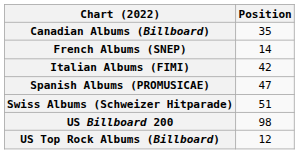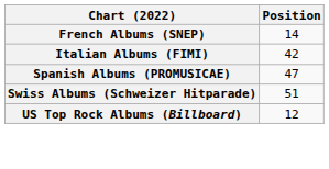- row: Canadian Albums (Billboard) | 35
- row: US Billboard 200 | 98
